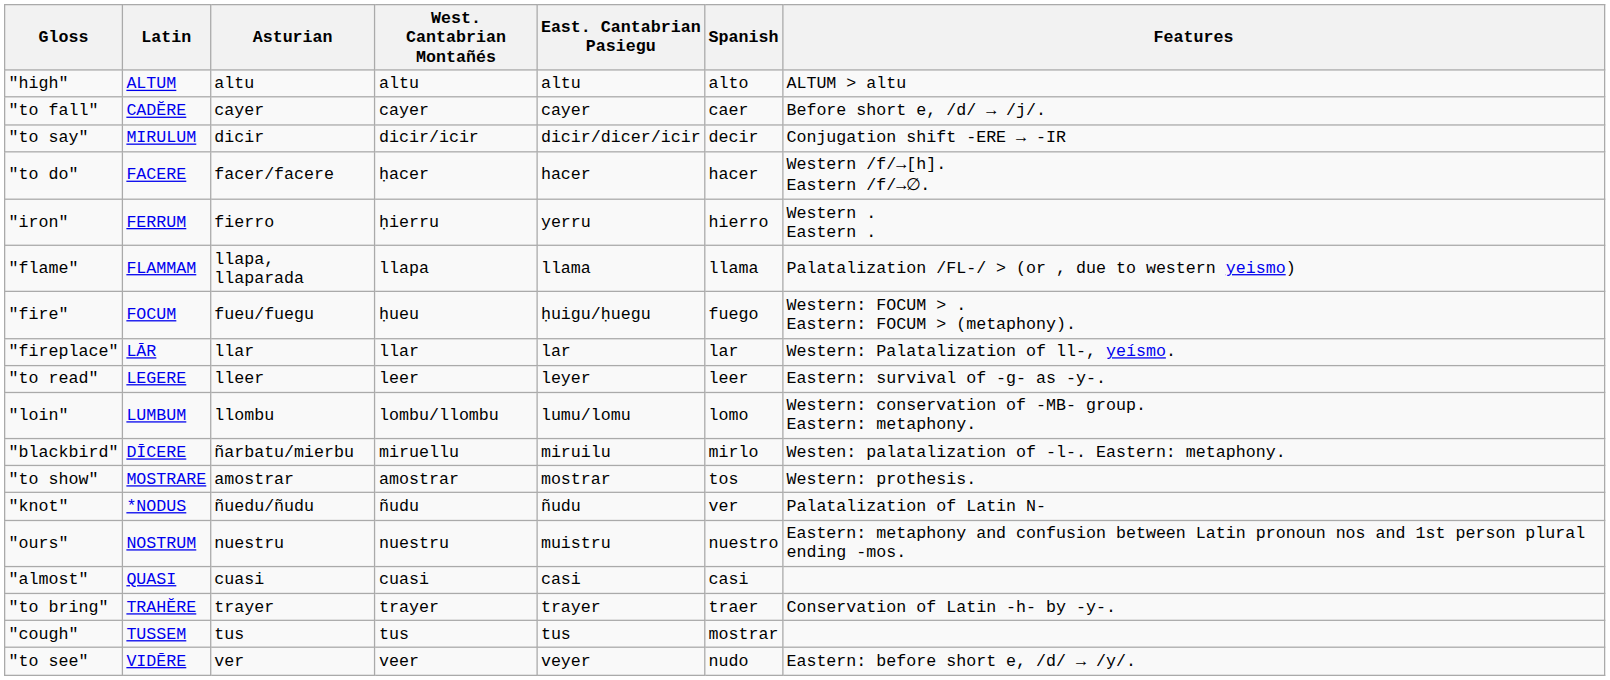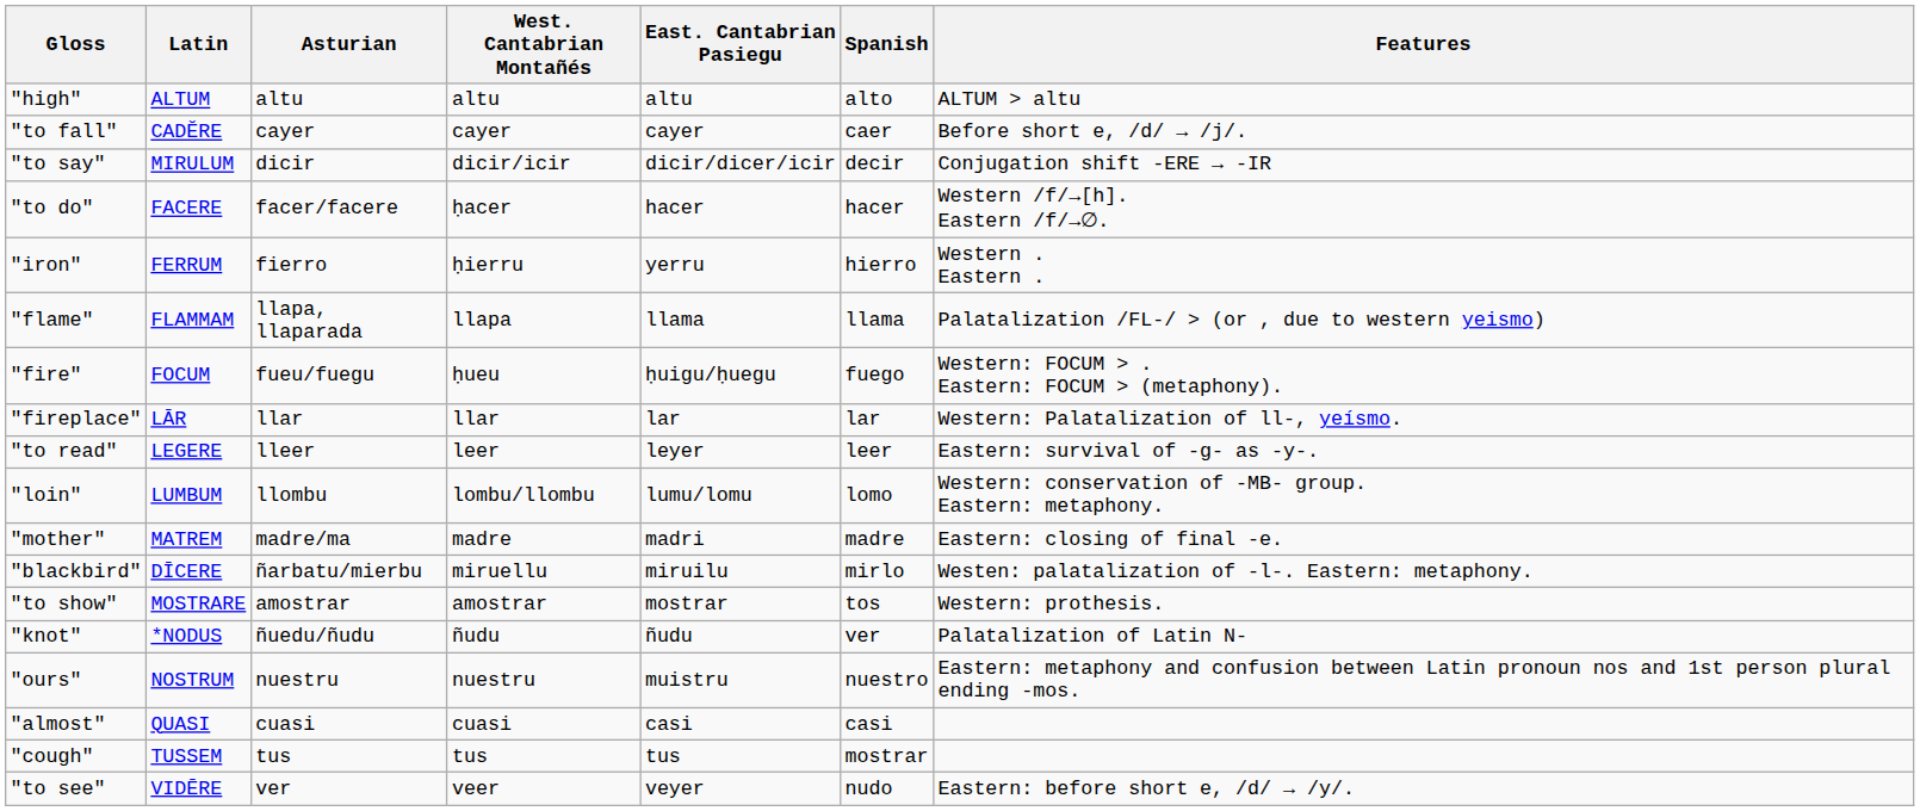+ row: "mother" | MATREM | madre/ma | madre | madri | madre | Eastern: closing of final -e.
- row: "to bring" | TRAHĔRE | trayer | trayer | trayer | traer | Conservation of Latin -h- by -y-.
